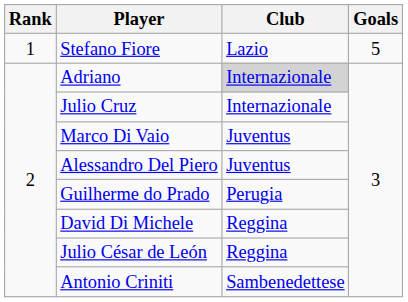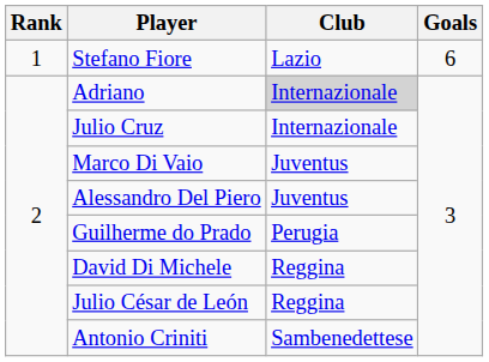Stefano Fiore | Goals: 5 -> 6
